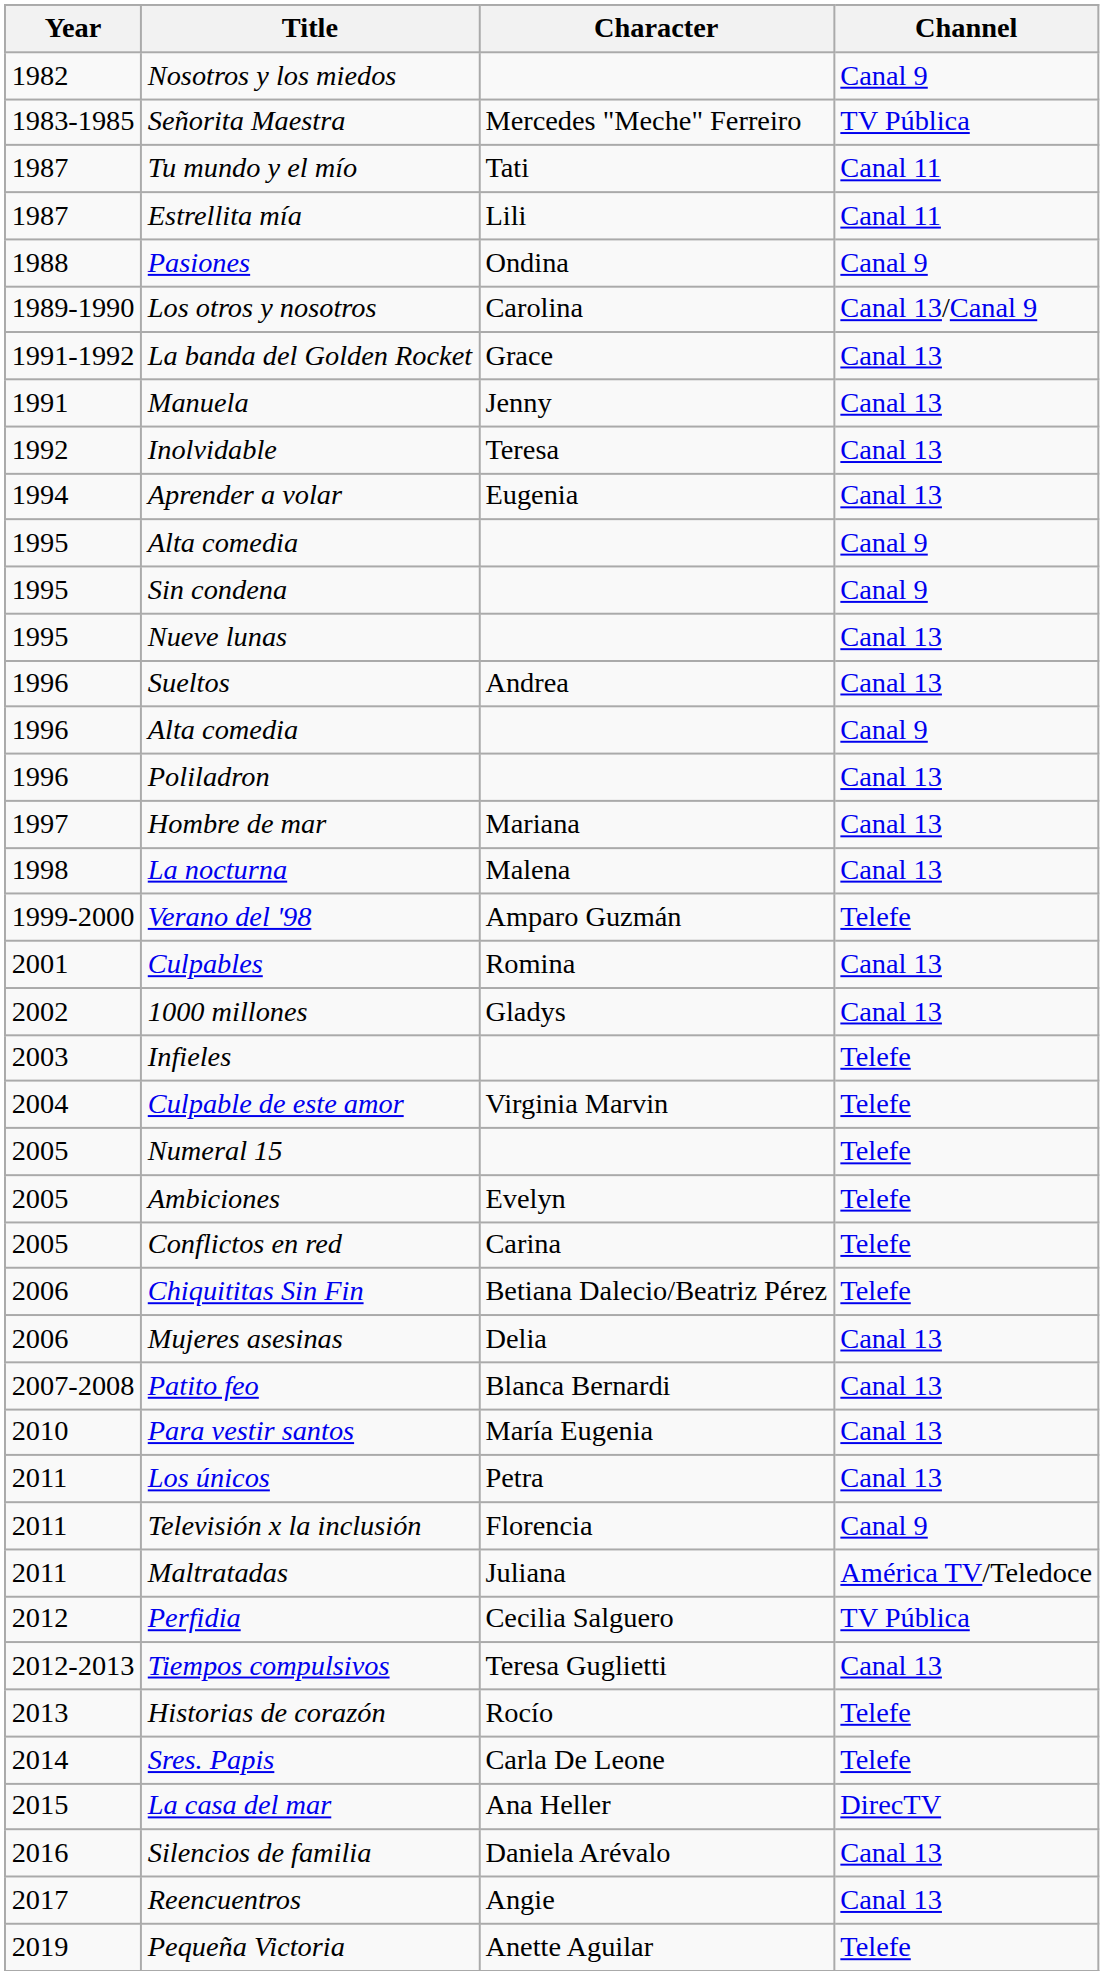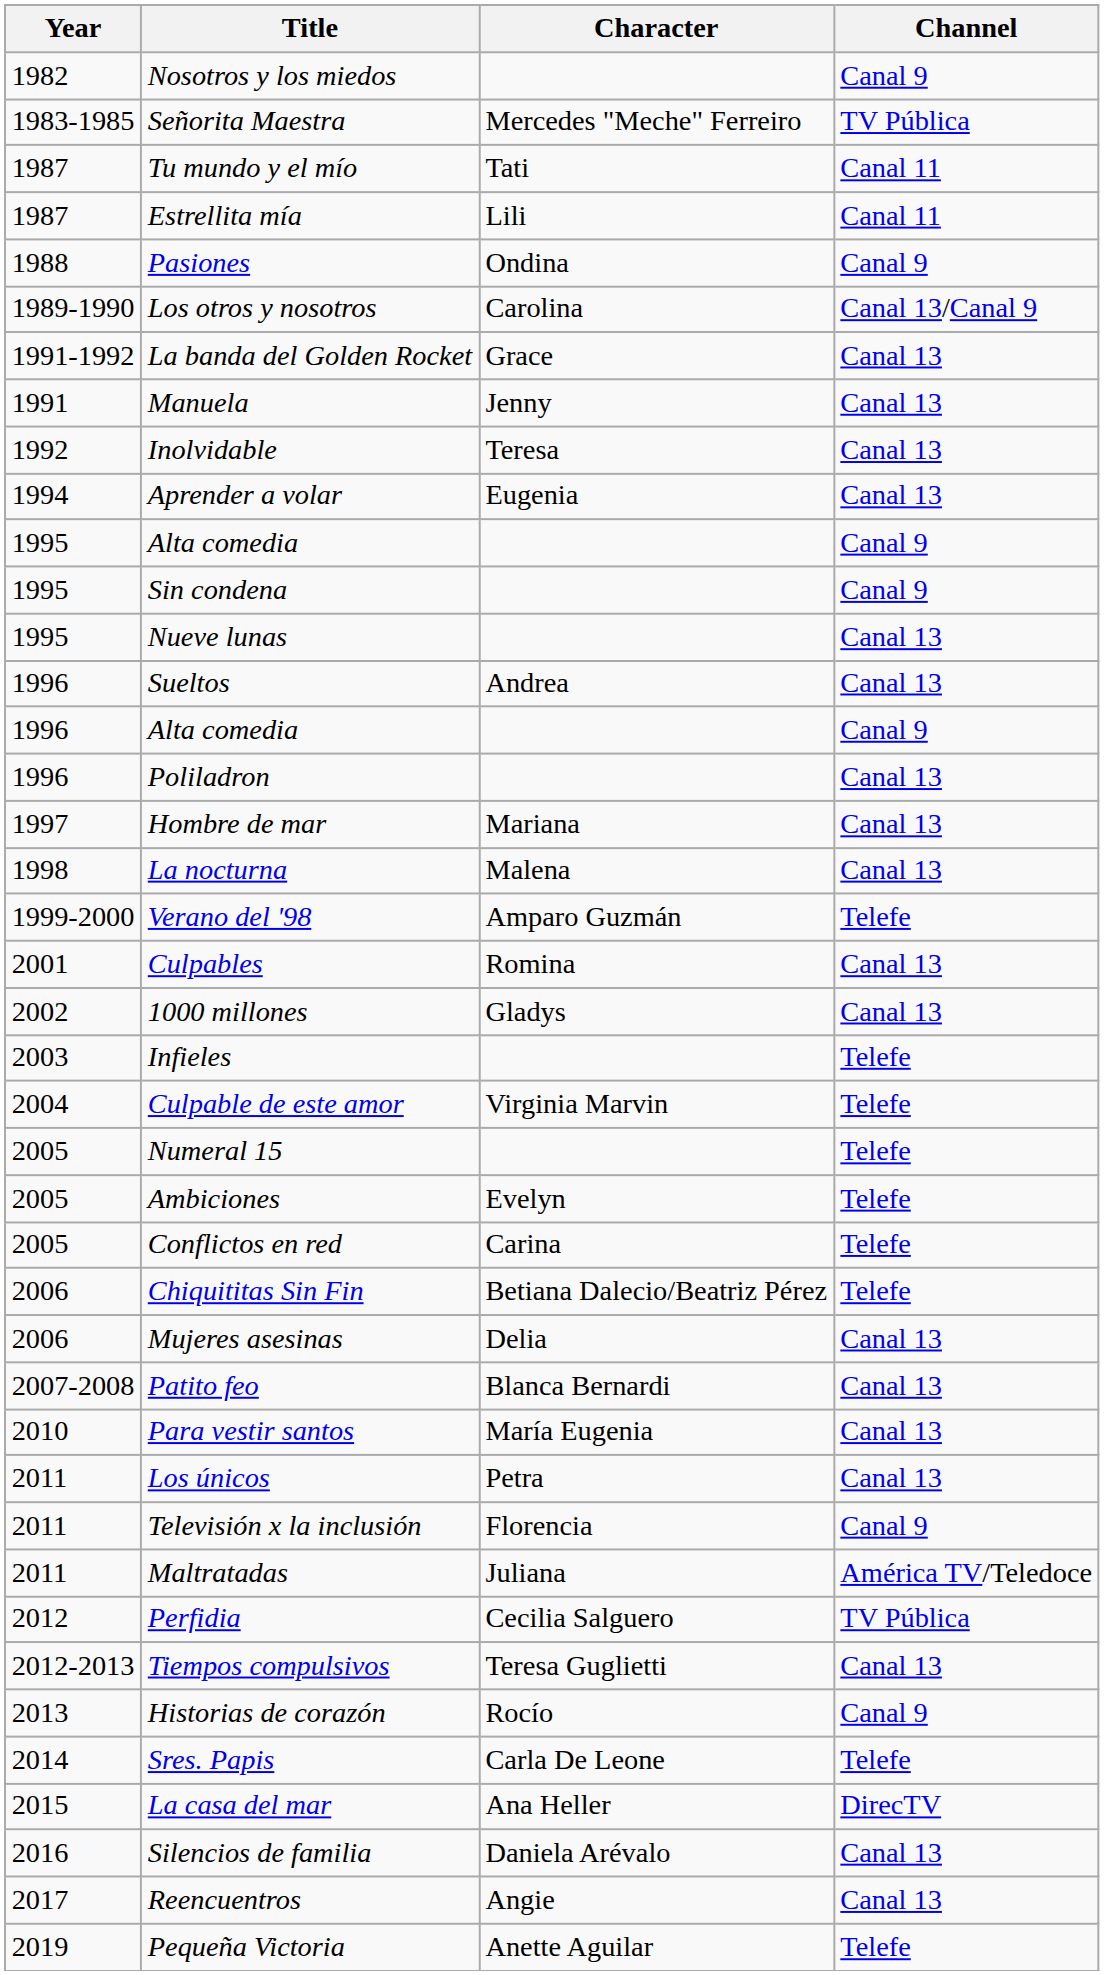Historias de corazón | Channel: Telefe -> Canal 9
